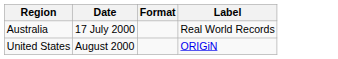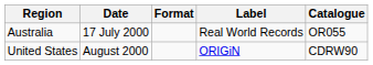+ column: Catalogue | OR055 | CDRW90
